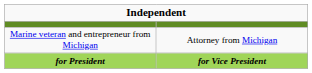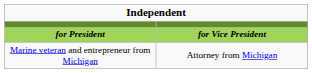rows swapped: for President <-> Marine veteran and entrepreneur from Michigan
